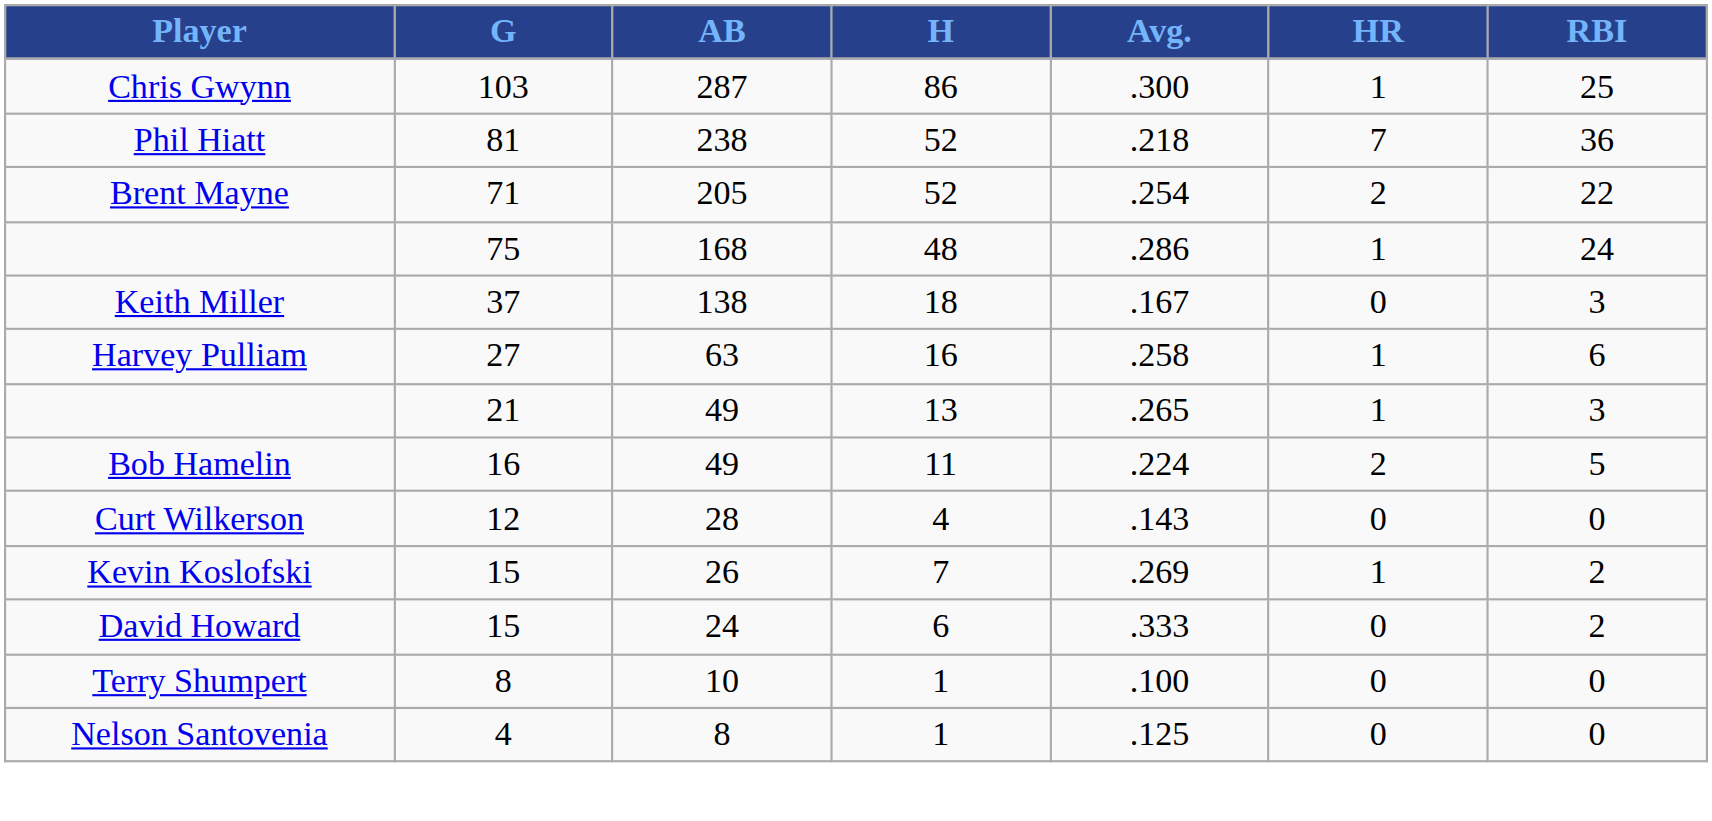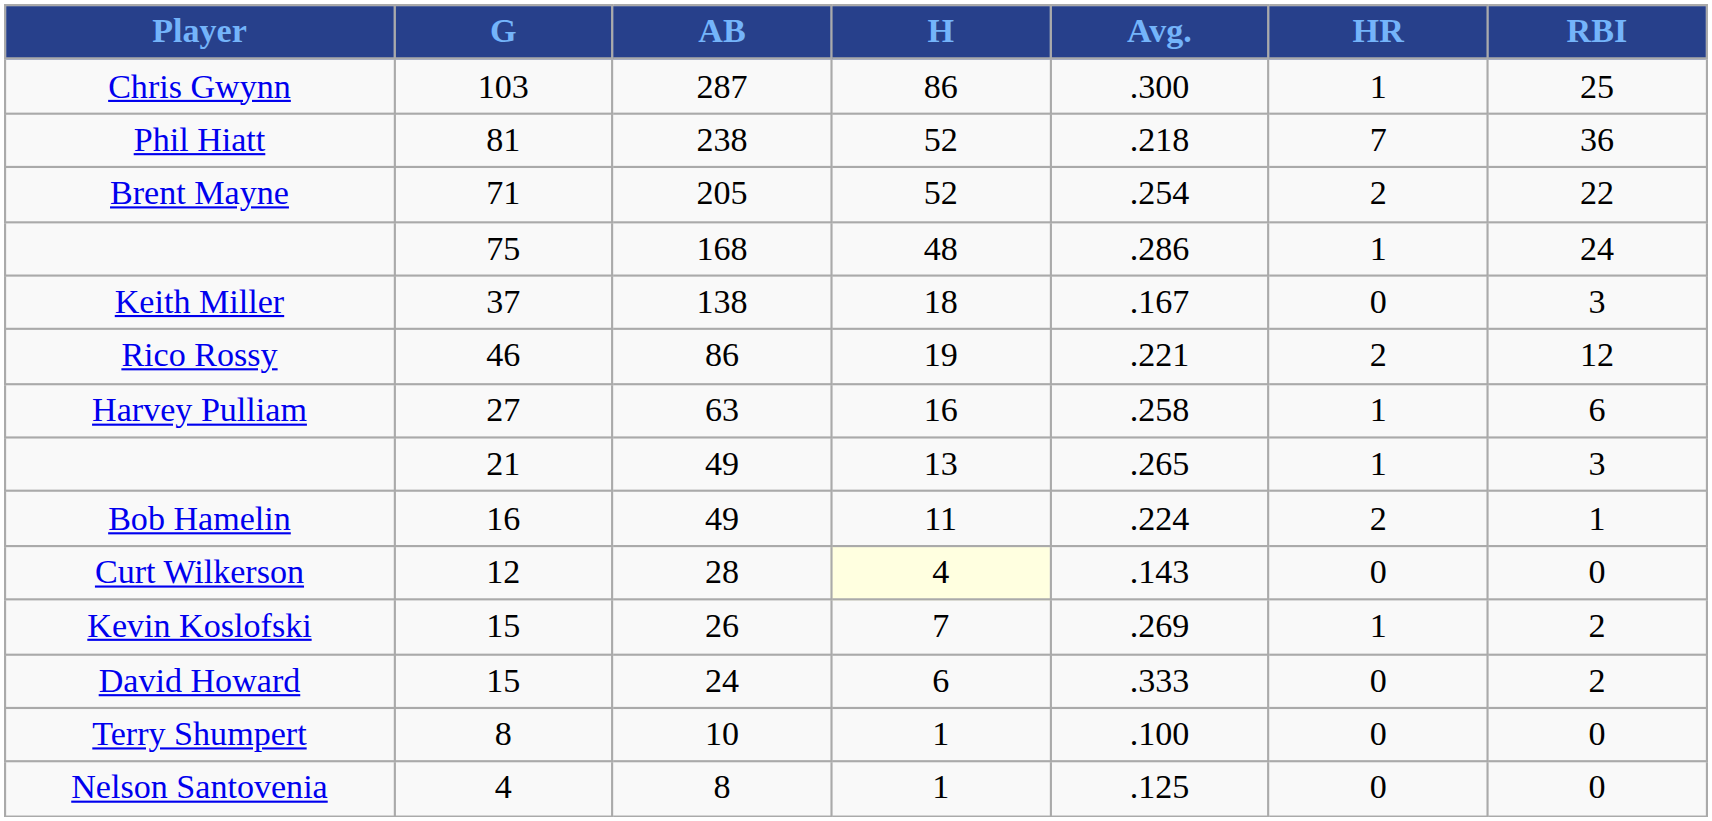+ row: Rico Rossy | 46 | 86 | 19 | .221 | 2 | 12
Bob Hamelin | RBI: 5 -> 1
Curt Wilkerson | H: no background -> lightyellow background
